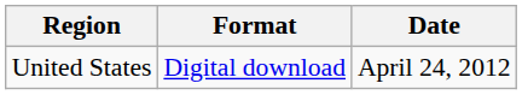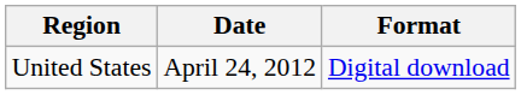columns swapped: Date <-> Format
